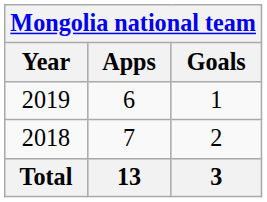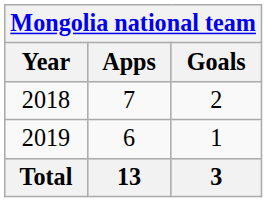rows swapped: 2018 <-> 2019
